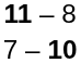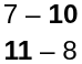rows swapped: 11 – 8 <-> 7 – 10
